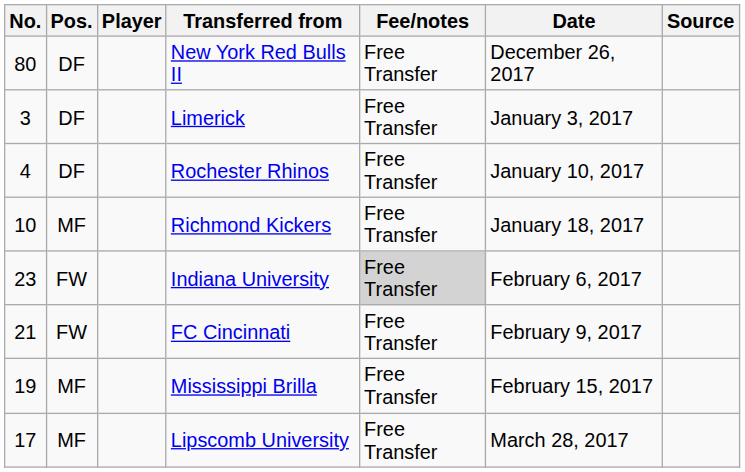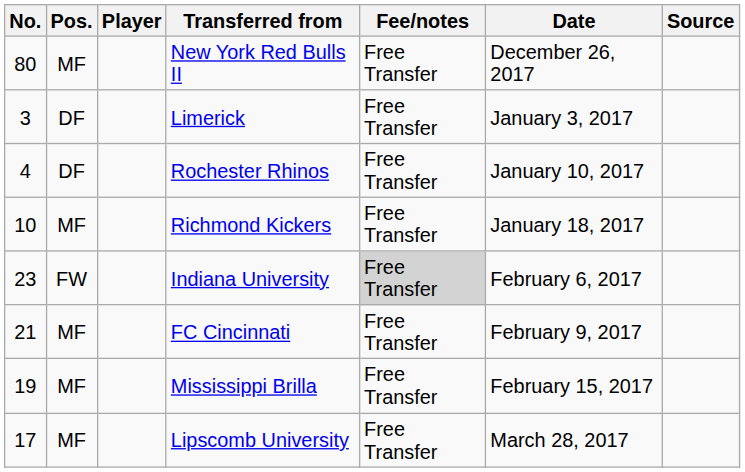New York Red Bulls II | Pos.: DF -> MF
FC Cincinnati | Pos.: FW -> MF
